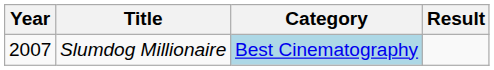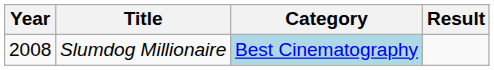Slumdog Millionaire | Year: 2007 -> 2008
